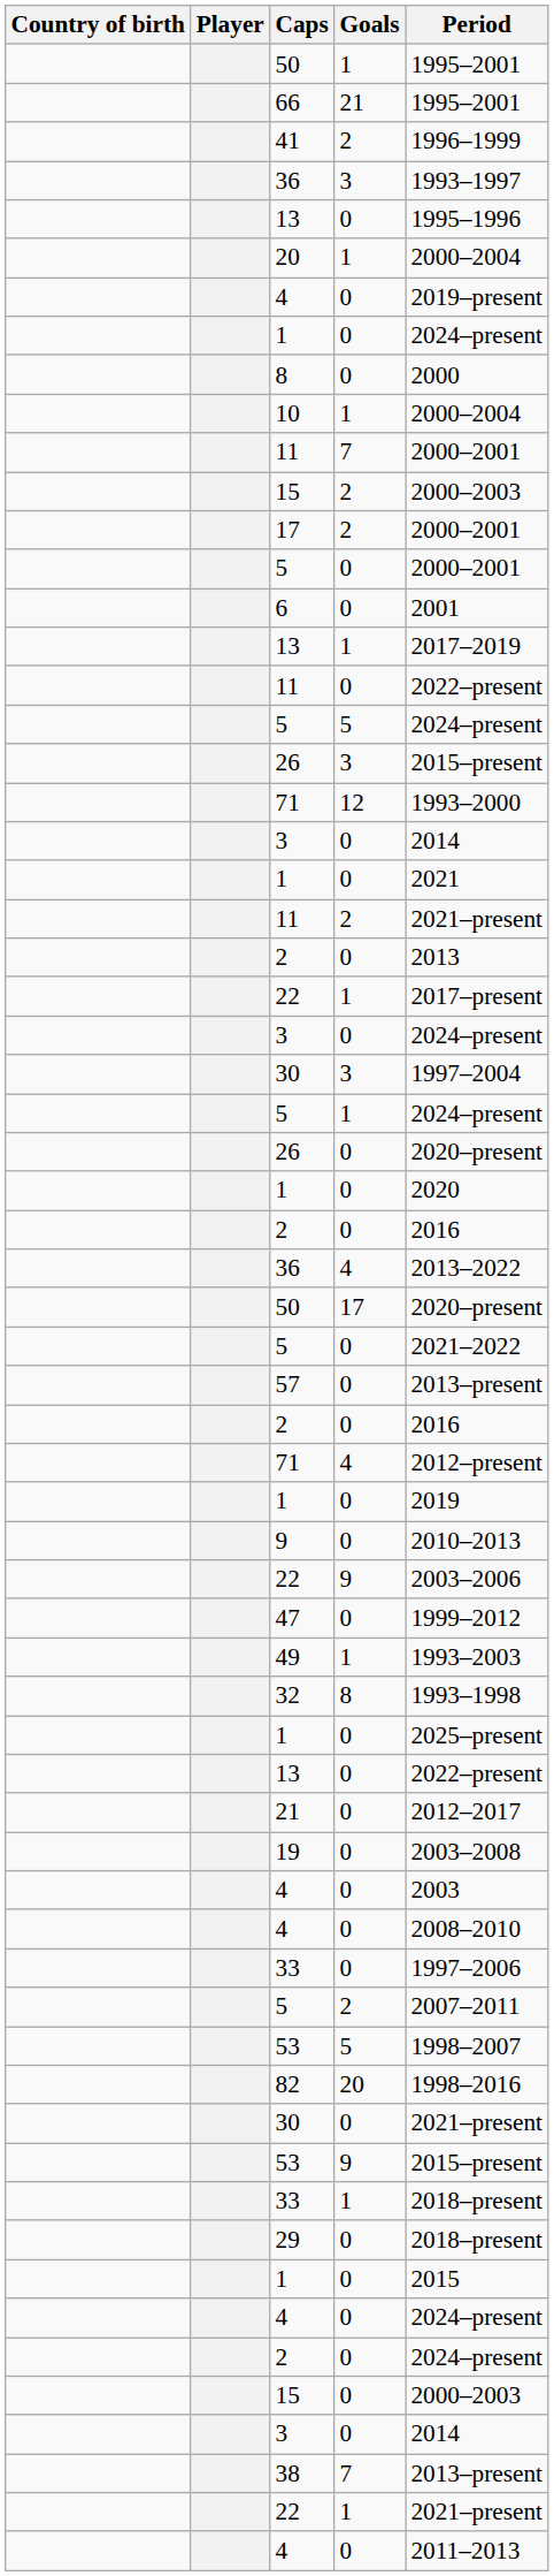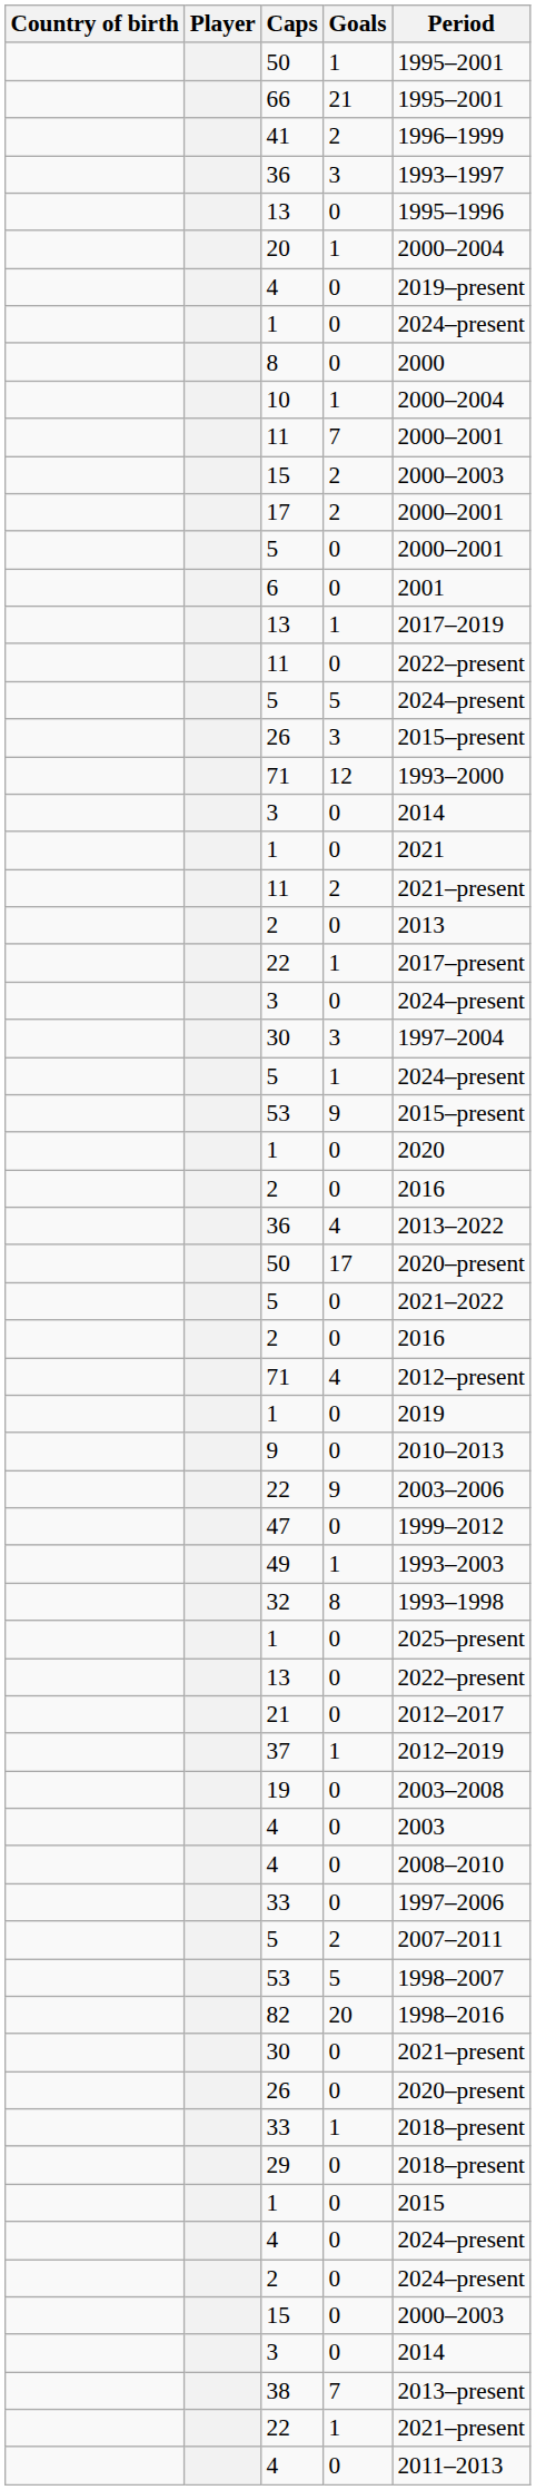rows swapped: 53 / 9 <-> 26 / 0
- row: 57 | 0 | 2013–present
+ row: 37 | 1 | 2012–2019
